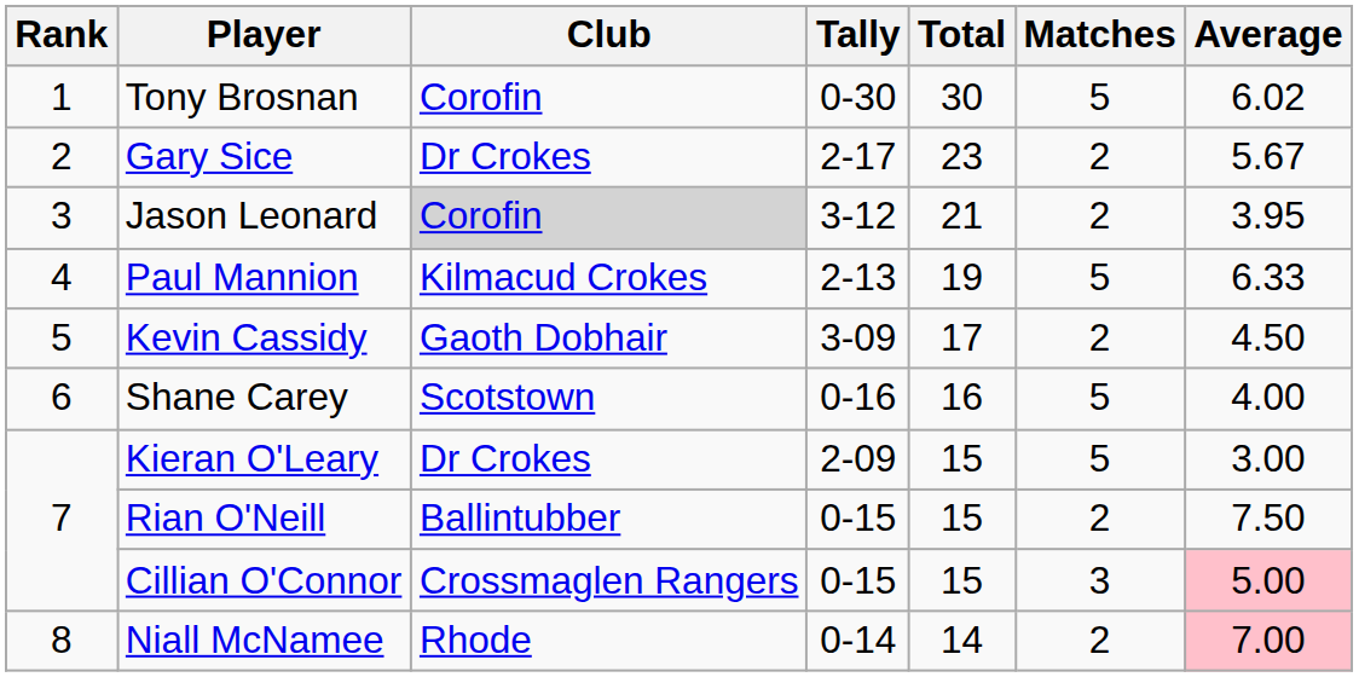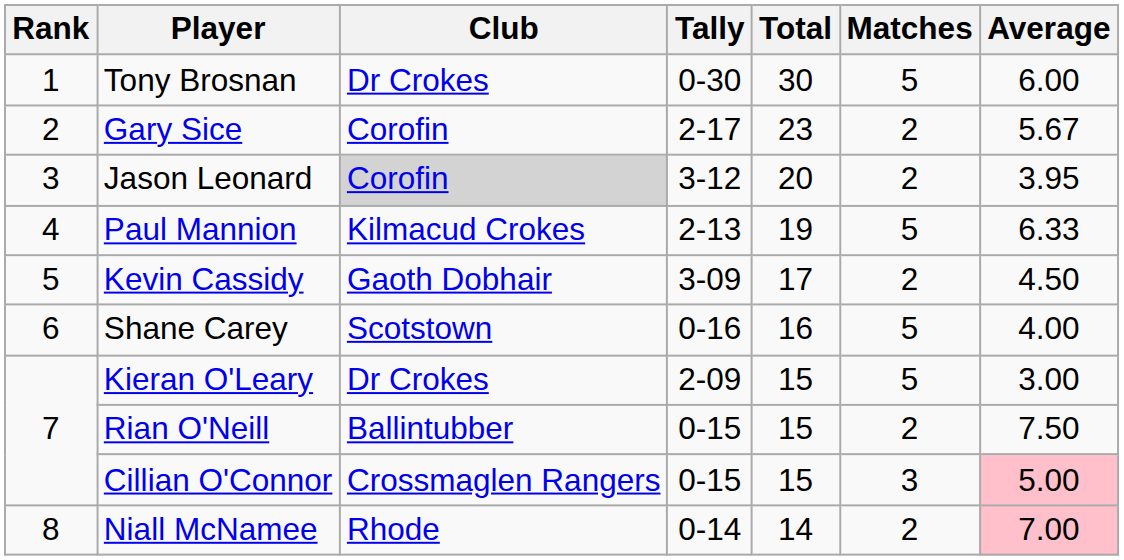Tony Brosnan | Club: Corofin -> Dr Crokes
Tony Brosnan | Average: 6.02 -> 6.00
Gary Sice | Club: Dr Crokes -> Corofin
Jason Leonard | Total: 21 -> 20
